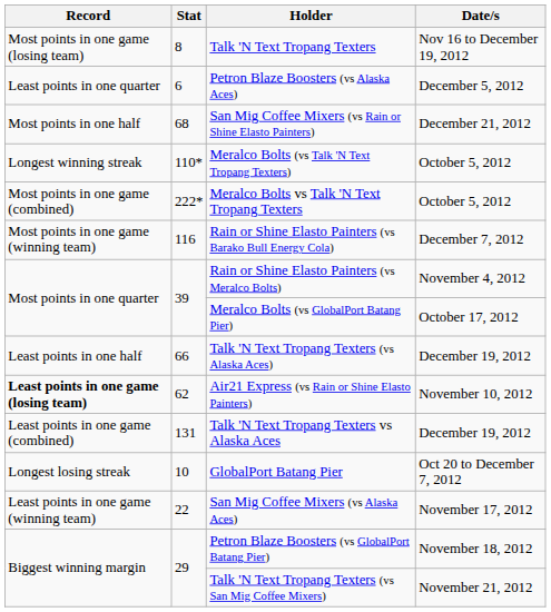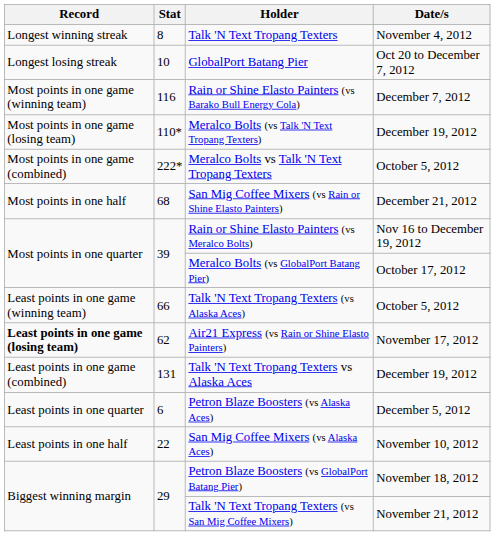Talk 'N Text Tropang Texters | Record: Most points in one game (losing team) -> Longest winning streak
Talk 'N Text Tropang Texters | Date/s: Nov 16 to December 19, 2012 -> November 4, 2012
rows swapped: GlobalPort Batang Pier <-> Petron Blaze Boosters (vs Alaska Aces)
rows swapped: Rain or Shine Elasto Painters (vs Barako Bull Energy Cola) <-> San Mig Coffee Mixers (vs Rain or Shine Elasto Painters)
Meralco Bolts (vs Talk 'N Text Tropang Texters) | Record: Longest winning streak -> Most points in one game (losing team)
Meralco Bolts (vs Talk 'N Text Tropang Texters) | Date/s: October 5, 2012 -> December 19, 2012
Rain or Shine Elasto Painters (vs Meralco Bolts) | Date/s: November 4, 2012 -> Nov 16 to December 19, 2012
Talk 'N Text Tropang Texters (vs Alaska Aces) | Record: Least points in one half -> Least points in one game (winning team)
Talk 'N Text Tropang Texters (vs Alaska Aces) | Date/s: December 19, 2012 -> October 5, 2012
Air21 Express (vs Rain or Shine Elasto Painters) | Date/s: November 10, 2012 -> November 17, 2012
San Mig Coffee Mixers (vs Alaska Aces) | Record: Least points in one game (winning team) -> Least points in one half
San Mig Coffee Mixers (vs Alaska Aces) | Date/s: November 17, 2012 -> November 10, 2012
